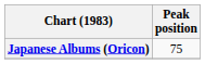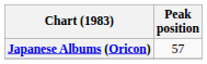Japanese Albums (Oricon) | Peak position: 75 -> 57
